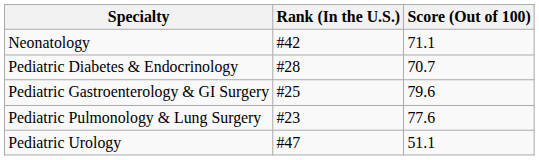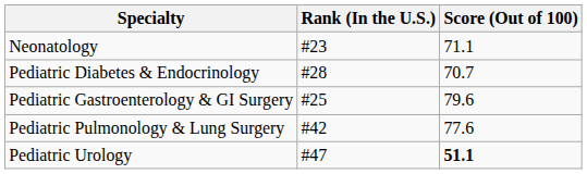Neonatology | Rank (In the U.S.): #42 -> #23
Pediatric Pulmonology & Lung Surgery | Rank (In the U.S.): #23 -> #42
Pediatric Urology | Score (Out of 100): normal -> bold
